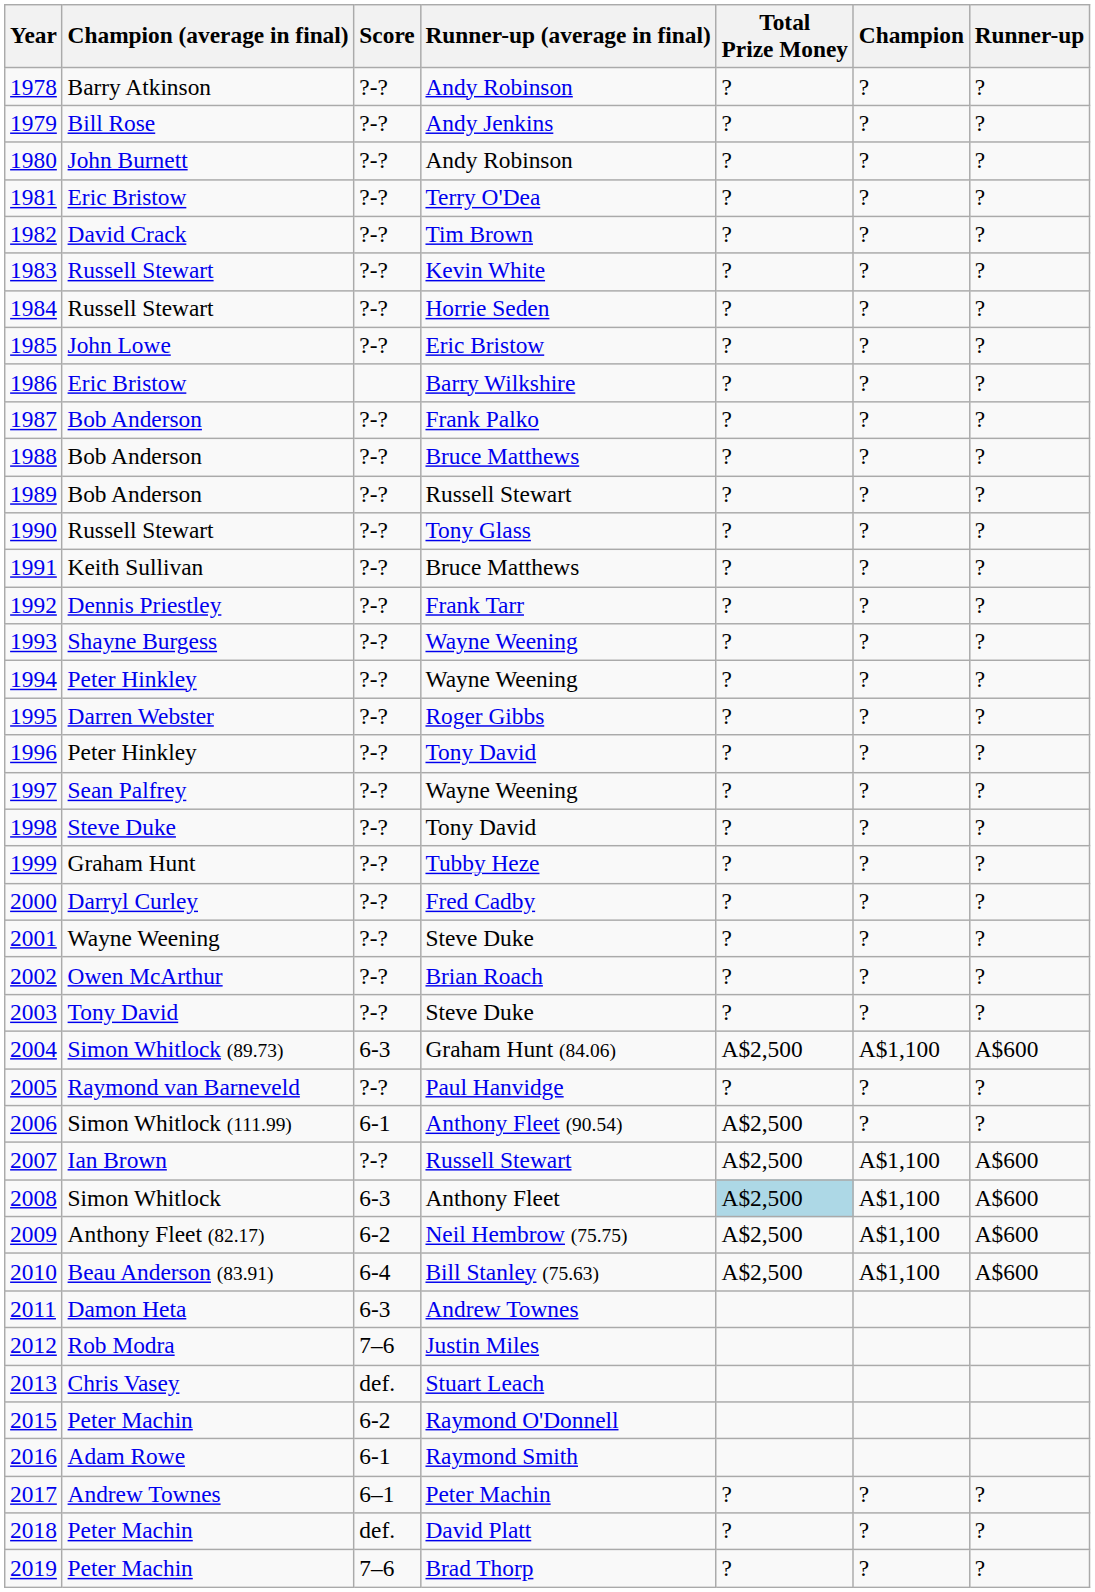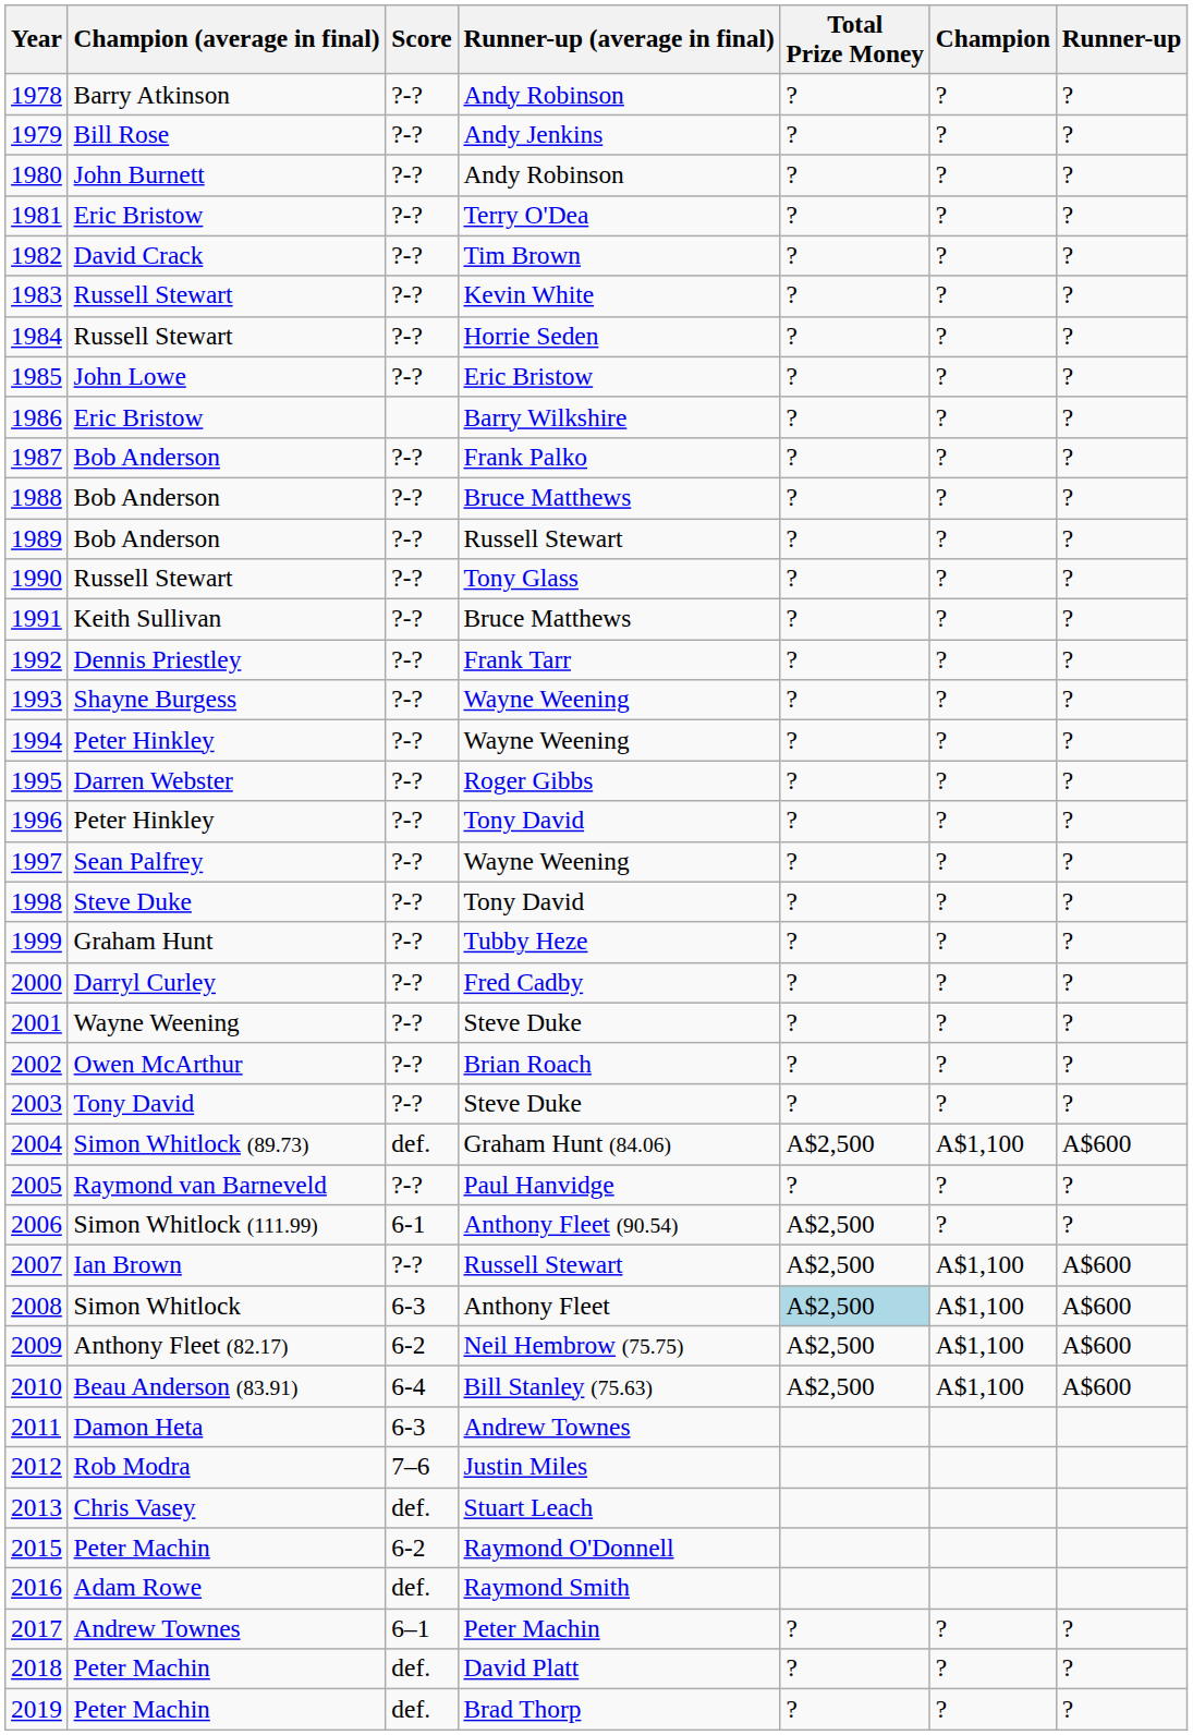2004 | Score: 6-3 -> def.
2016 | Score: 6-1 -> def.
2019 | Score: 7–6 -> def.
